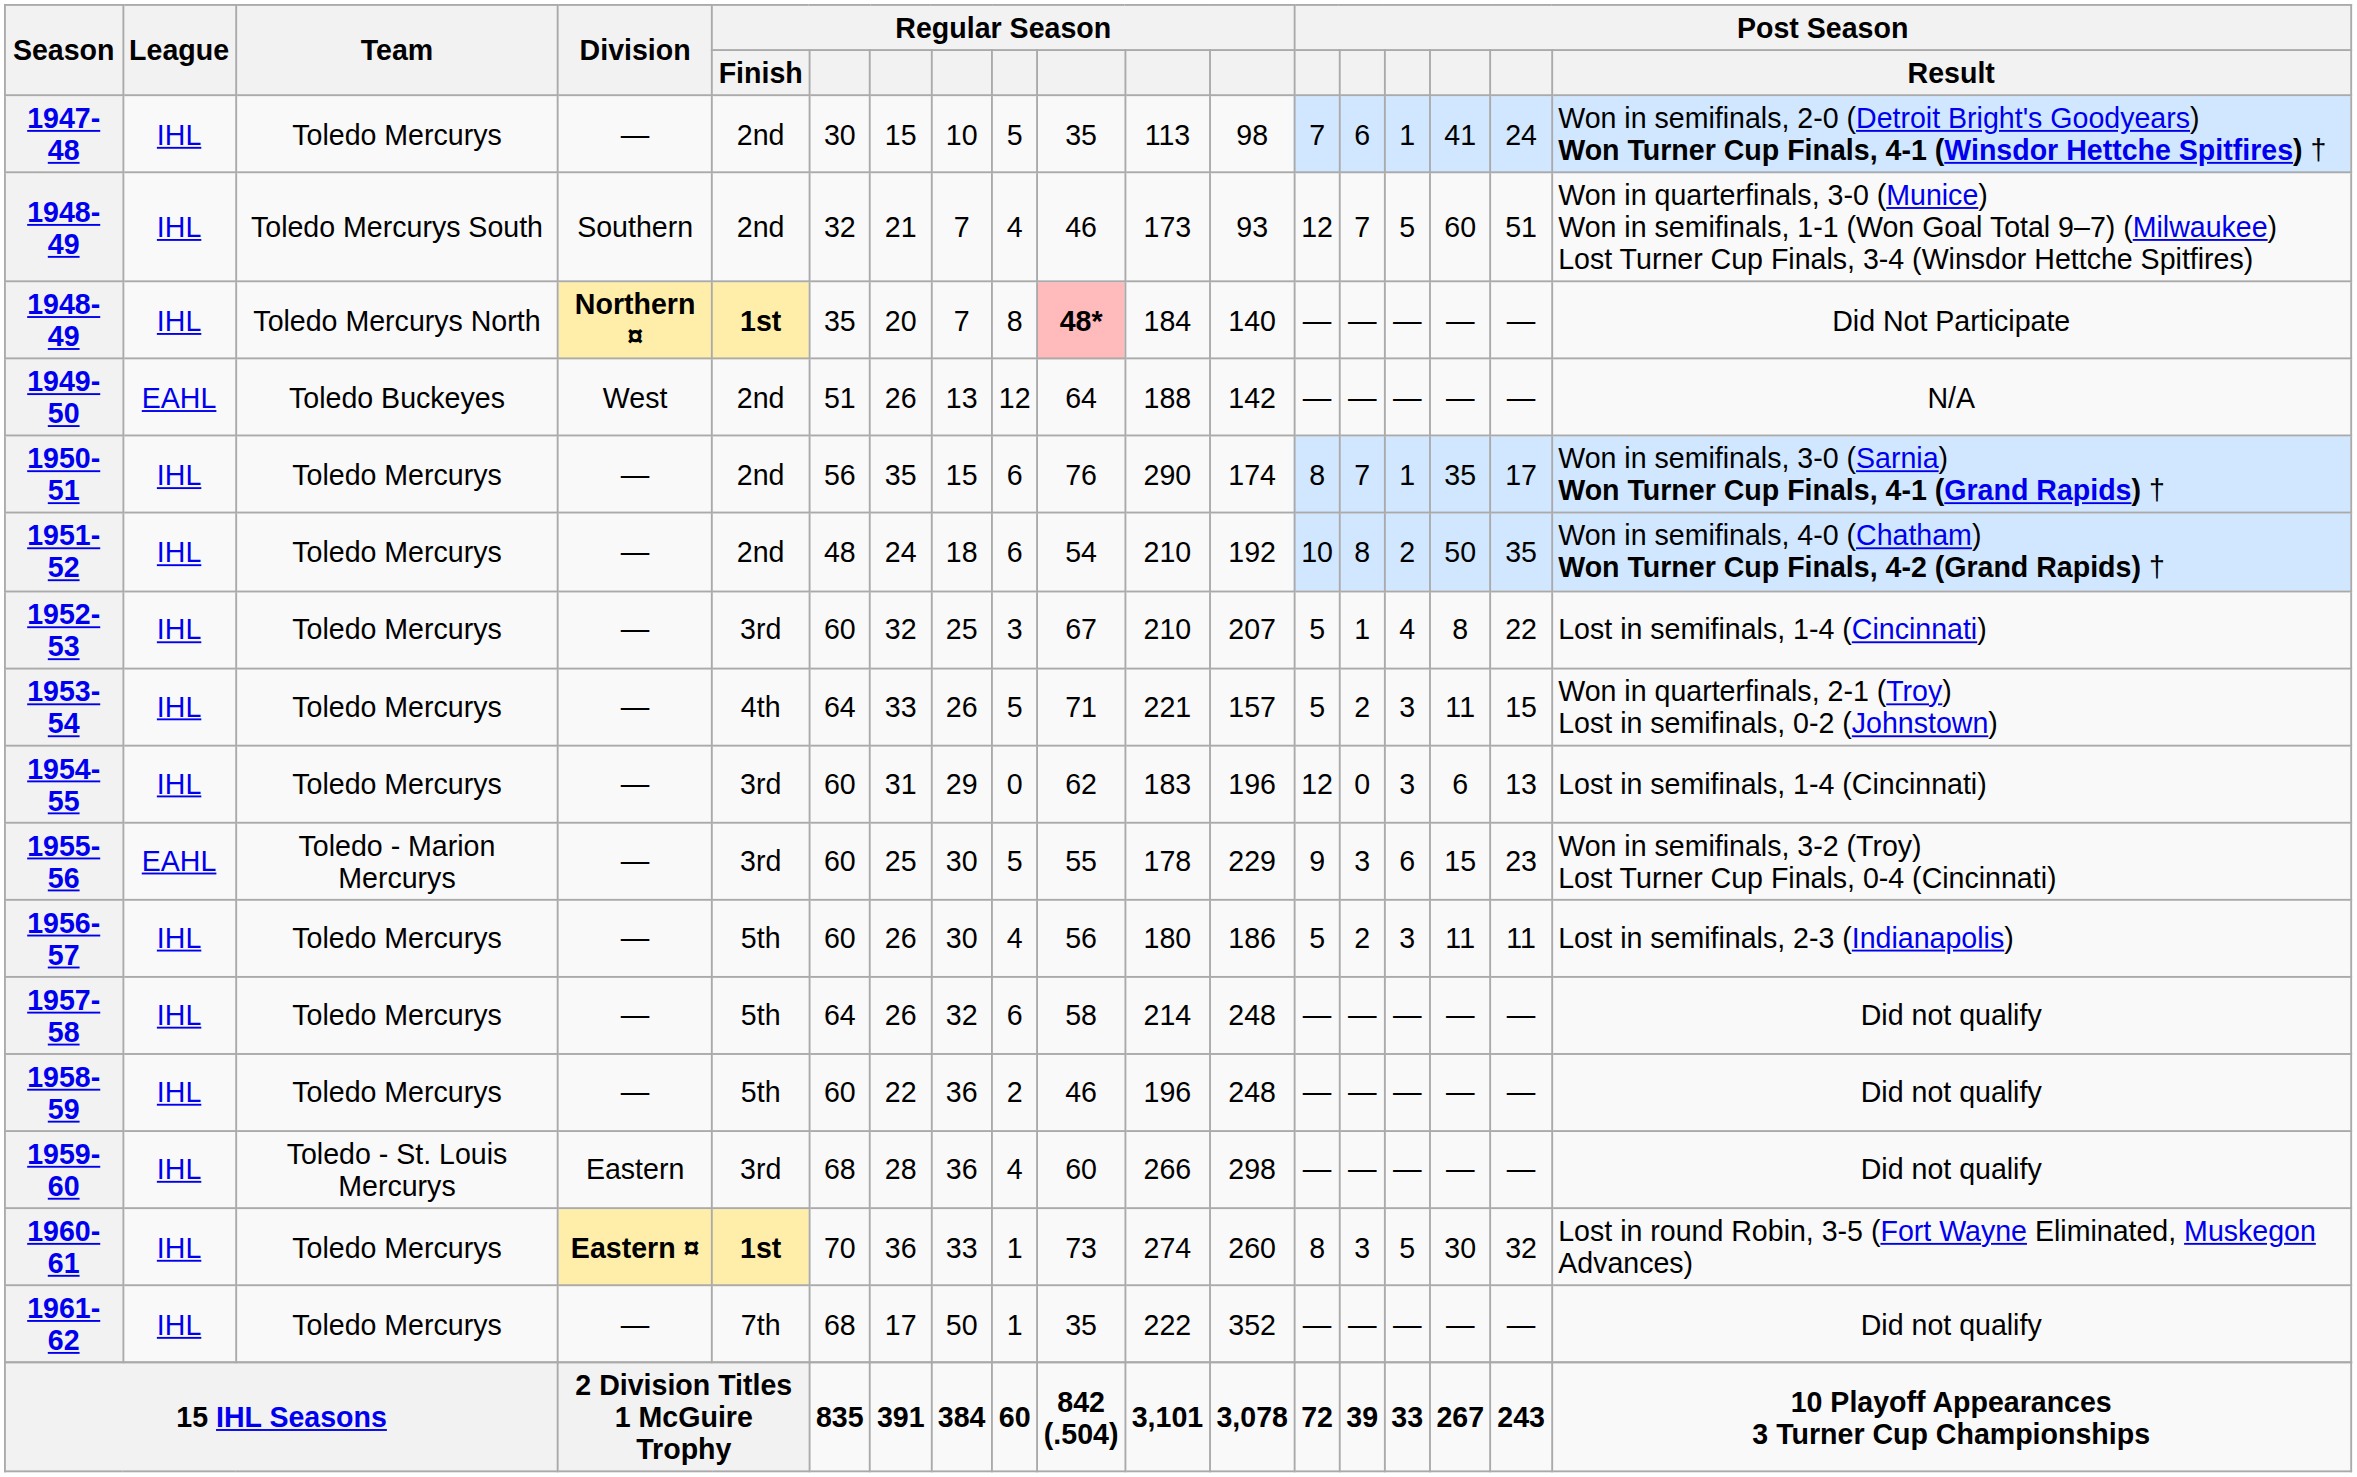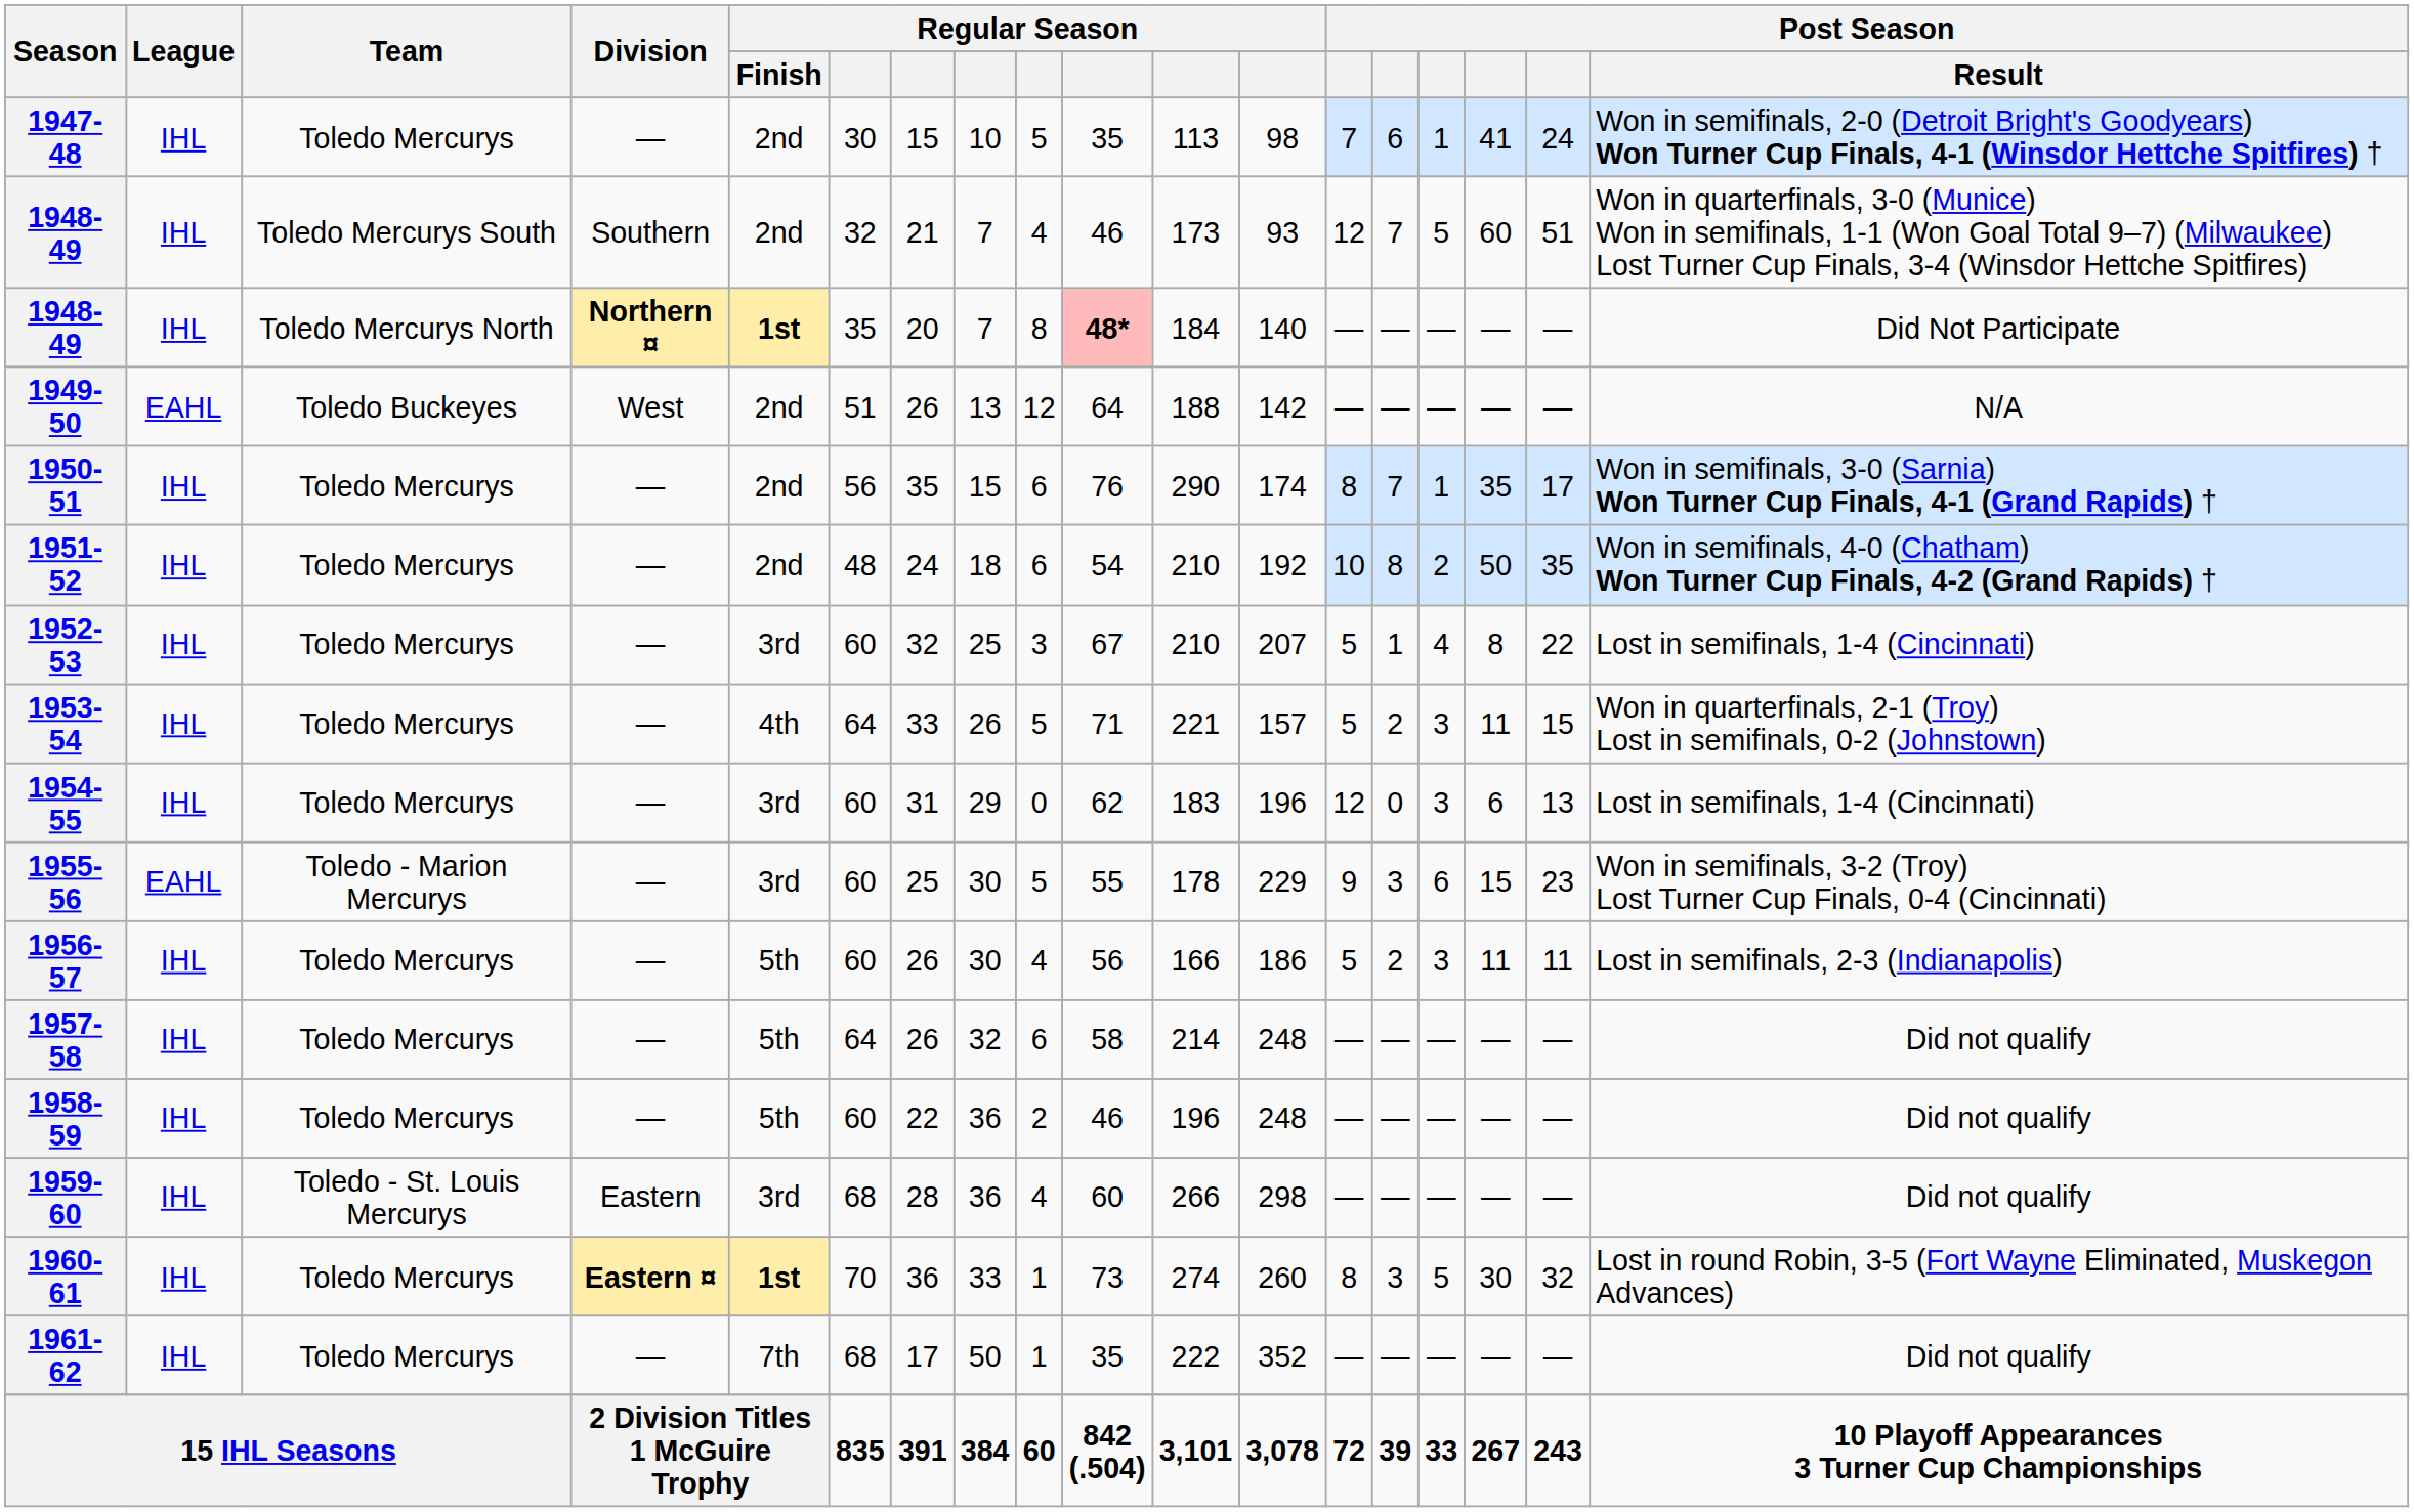1956-57 | column 11: 180 -> 166
